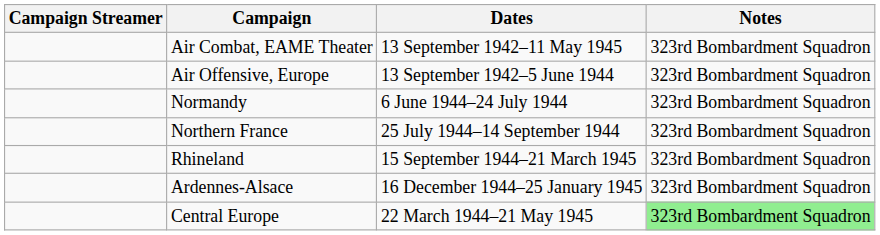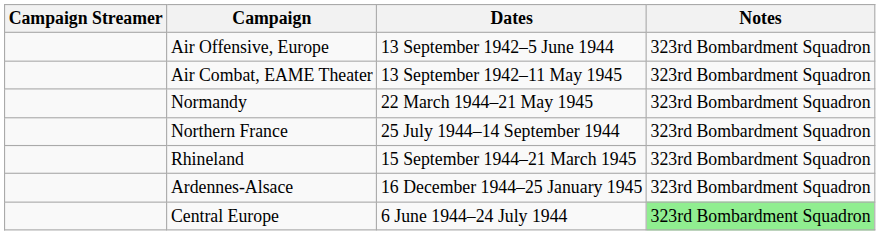rows swapped: Air Offensive, Europe <-> Air Combat, EAME Theater
Normandy | Dates: 6 June 1944–24 July 1944 -> 22 March 1944–21 May 1945
Central Europe | Dates: 22 March 1944–21 May 1945 -> 6 June 1944–24 July 1944
